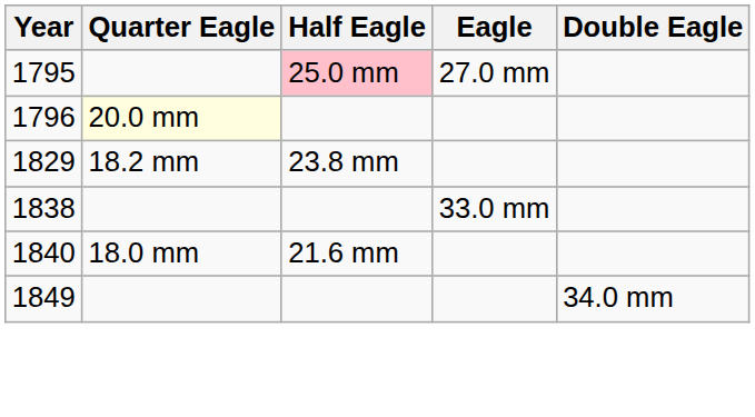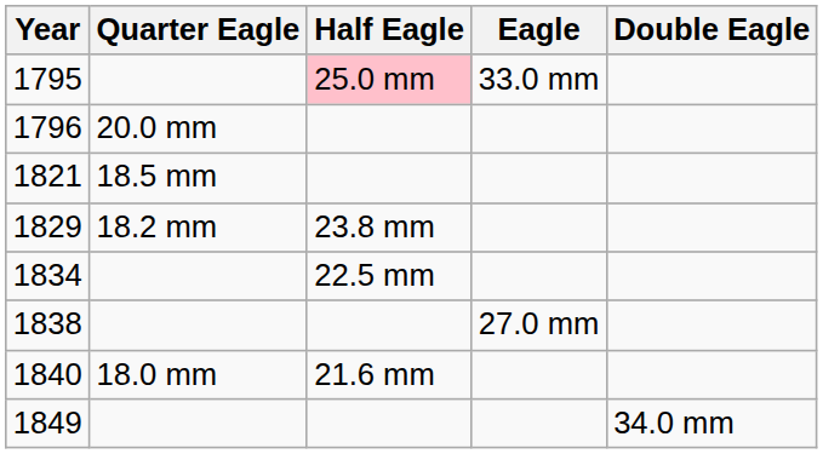1795 | Eagle: 27.0 mm -> 33.0 mm
1796 | Quarter Eagle: lightyellow background -> no background
+ row: 1821 | 18.5 mm
+ row: 1834 | 22.5 mm
1838 | Eagle: 33.0 mm -> 27.0 mm
